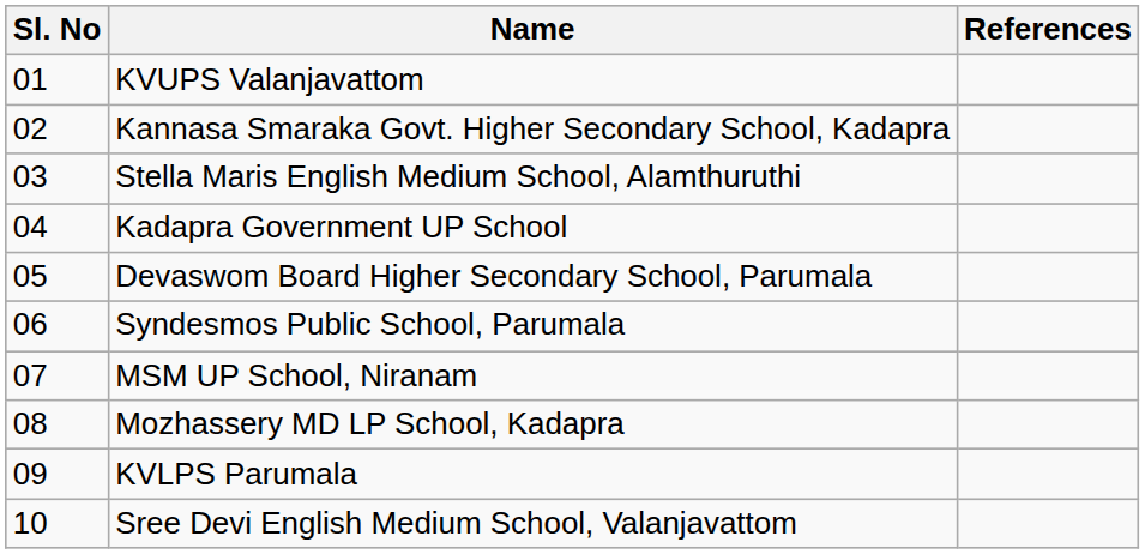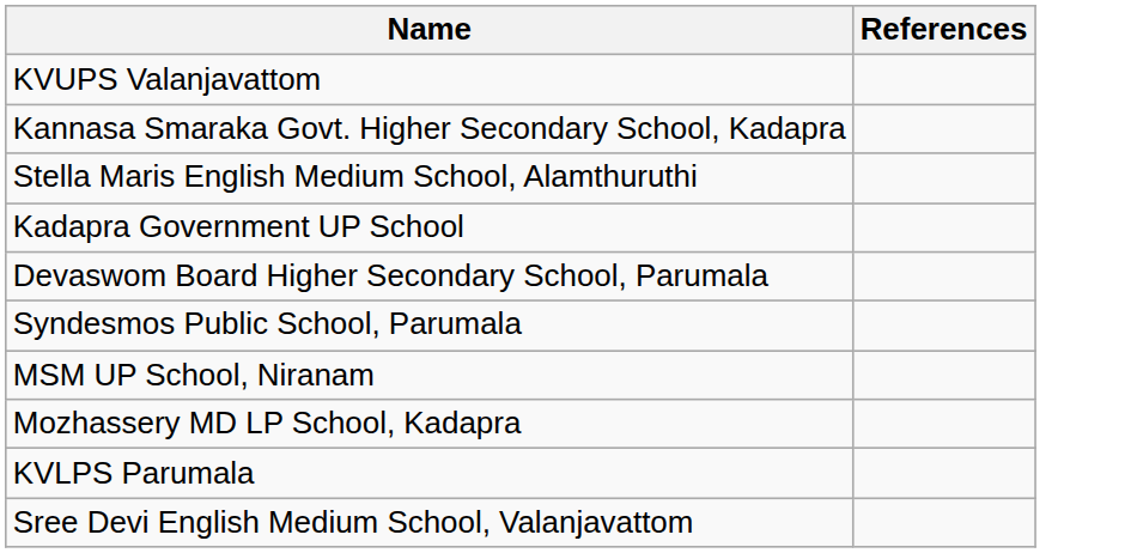- column: Sl. No | 01 | 02 | 03 | 04 | 05 | 06 | 07 | 08 | 09 | 10
